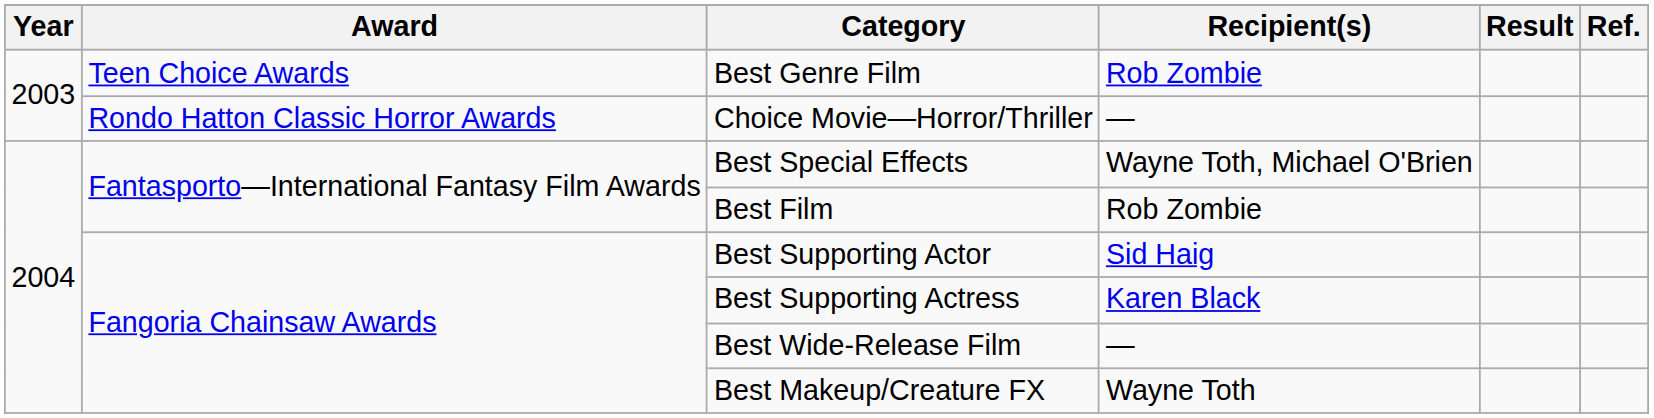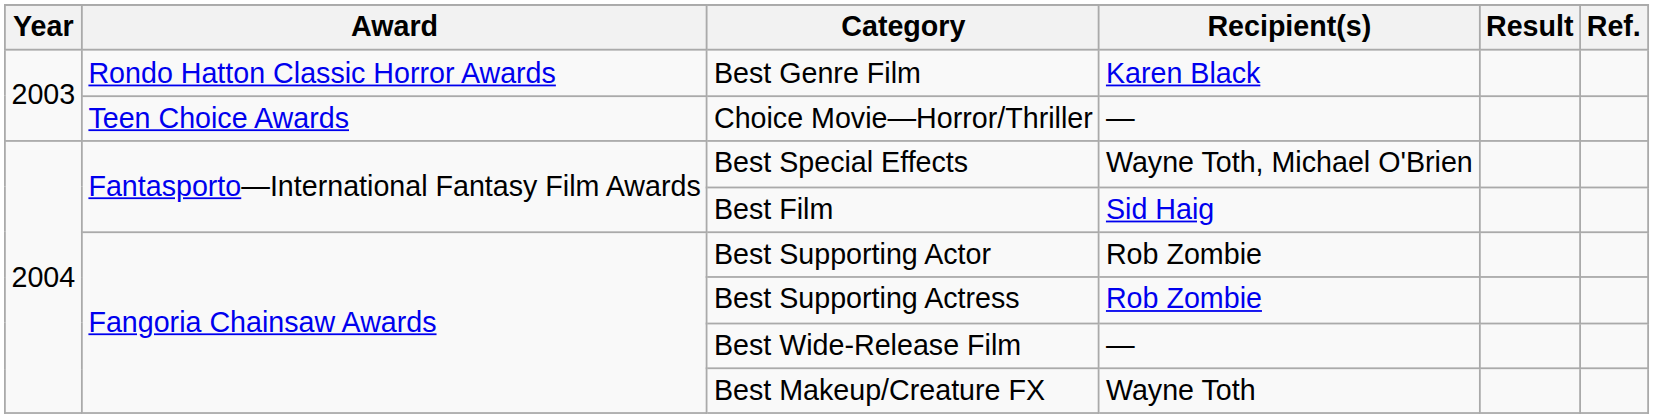Best Genre Film | Award: Teen Choice Awards -> Rondo Hatton Classic Horror Awards
Best Genre Film | Recipient(s): Rob Zombie -> Karen Black
Choice Movie—Horror/Thriller | Award: Rondo Hatton Classic Horror Awards -> Teen Choice Awards
Best Film | Recipient(s): Rob Zombie -> Sid Haig
Best Supporting Actor | Recipient(s): Sid Haig -> Rob Zombie
Best Supporting Actress | Recipient(s): Karen Black -> Rob Zombie
